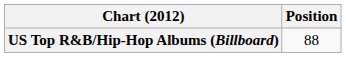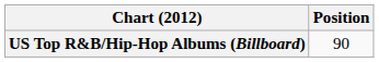US Top R&B/Hip-Hop Albums (Billboard) | Position: 88 -> 90
